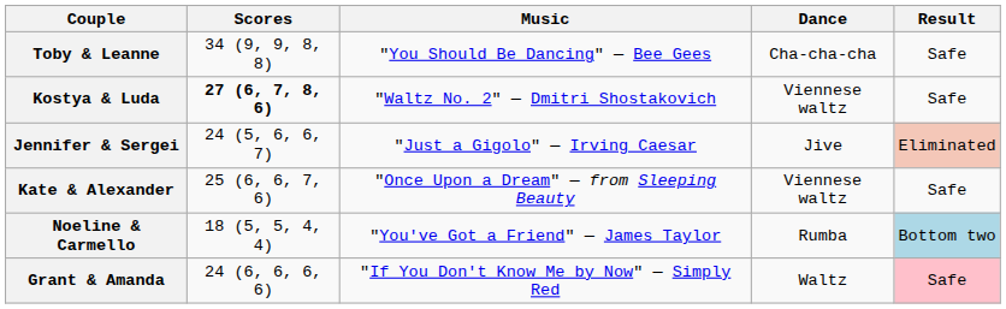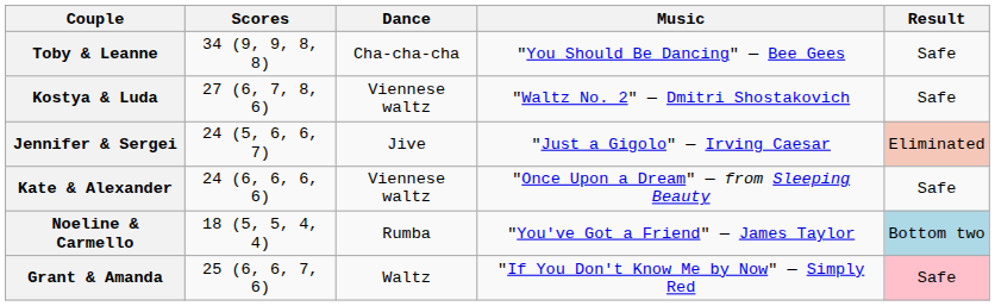columns swapped: Dance <-> Music
Kostya & Luda | Scores: bold -> normal
Kate & Alexander | Scores: 25 (6, 6, 7, 6) -> 24 (6, 6, 6, 6)
Grant & Amanda | Scores: 24 (6, 6, 6, 6) -> 25 (6, 6, 7, 6)
